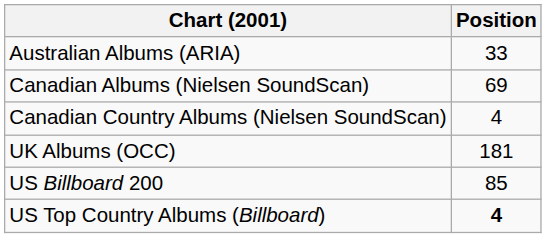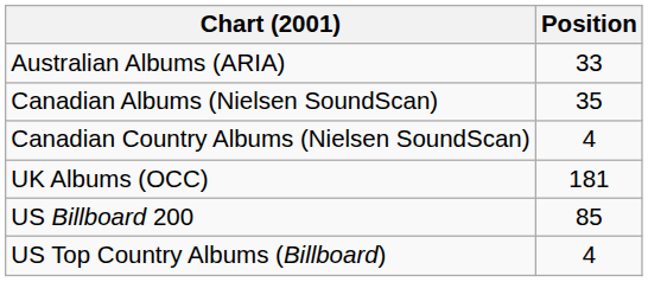Canadian Albums (Nielsen SoundScan) | Position: 69 -> 35
US Top Country Albums (Billboard) | Position: bold -> normal
